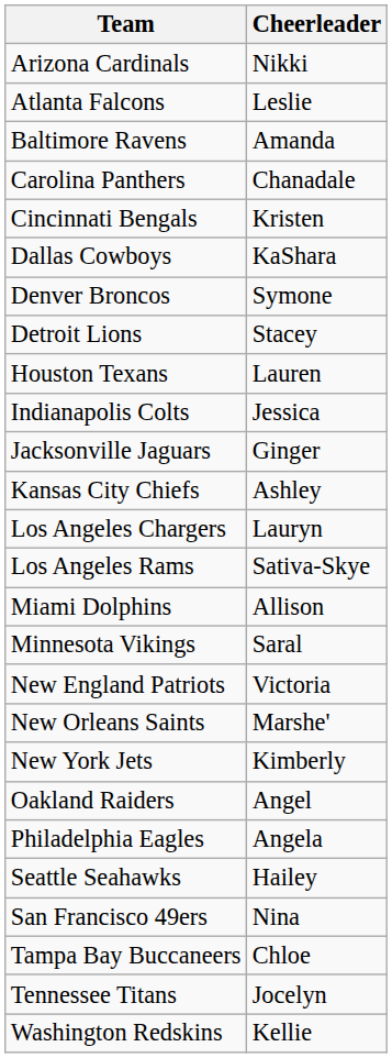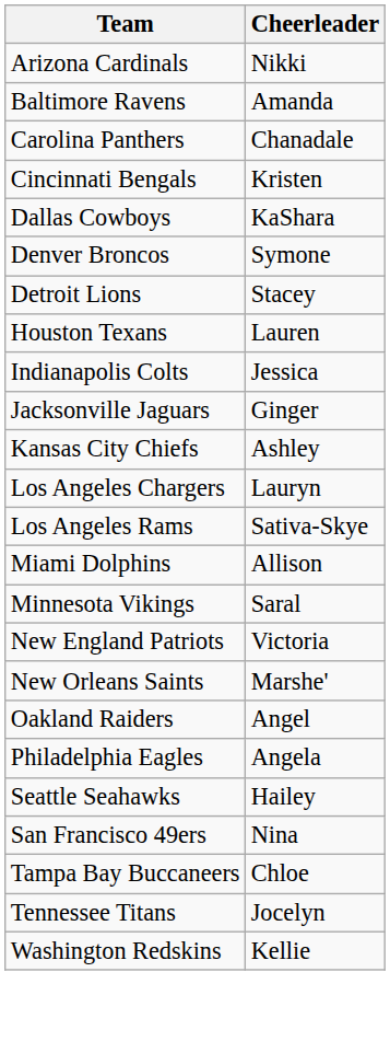- row: Atlanta Falcons | Leslie
- row: New York Jets | Kimberly
